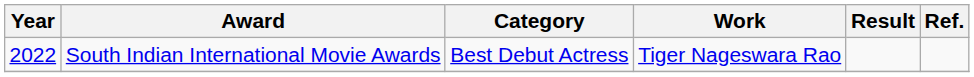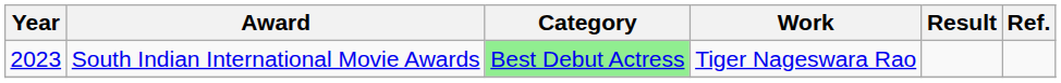South Indian International Movie Awards | Year: 2022 -> 2023
South Indian International Movie Awards | Category: no background -> lightgreen background
